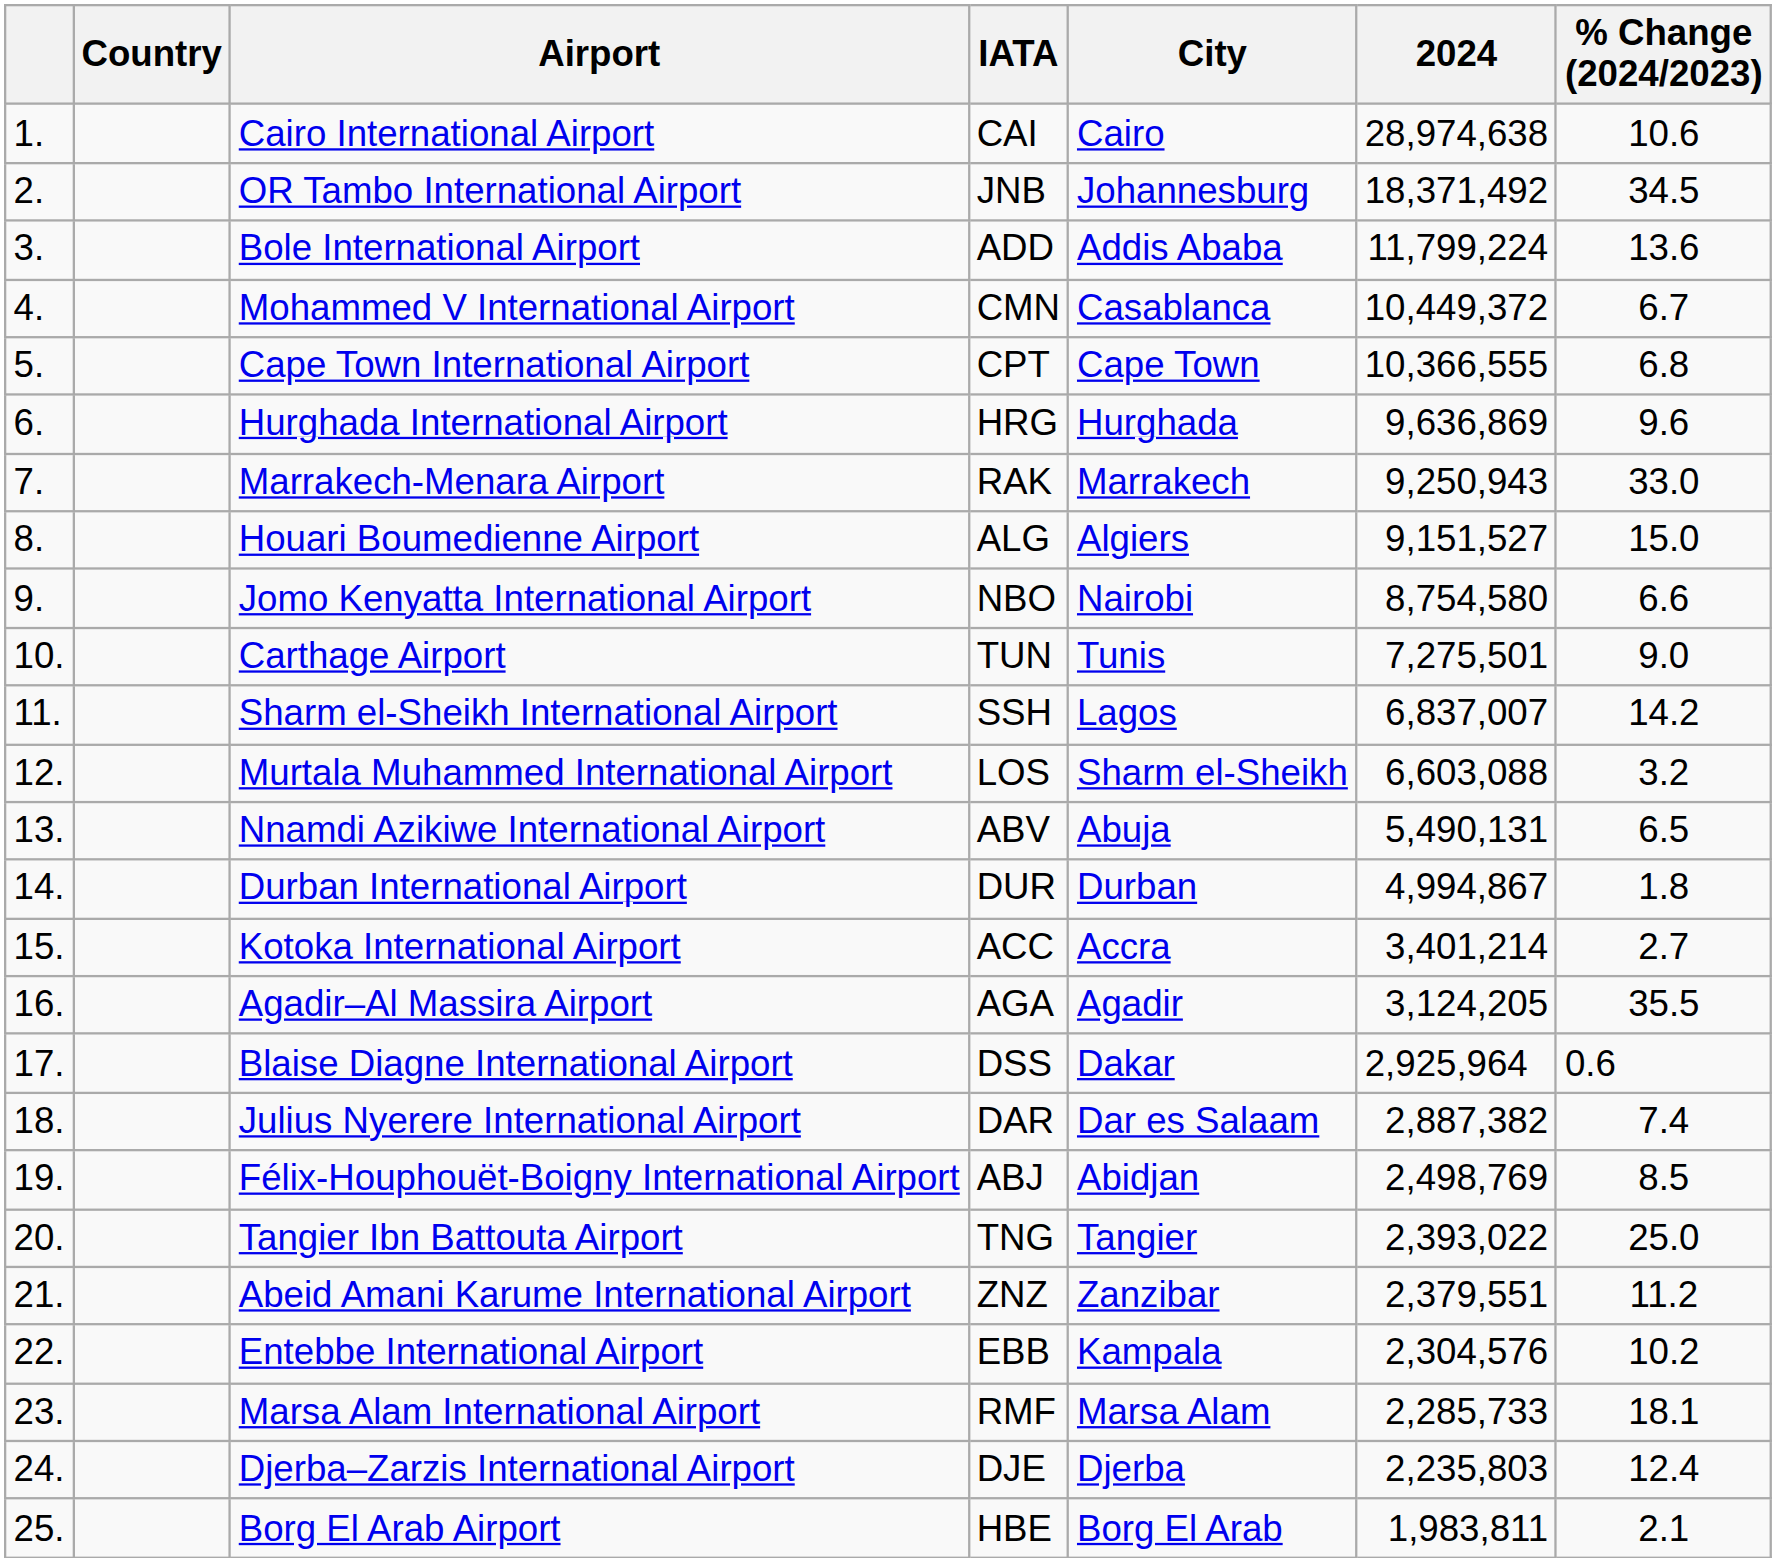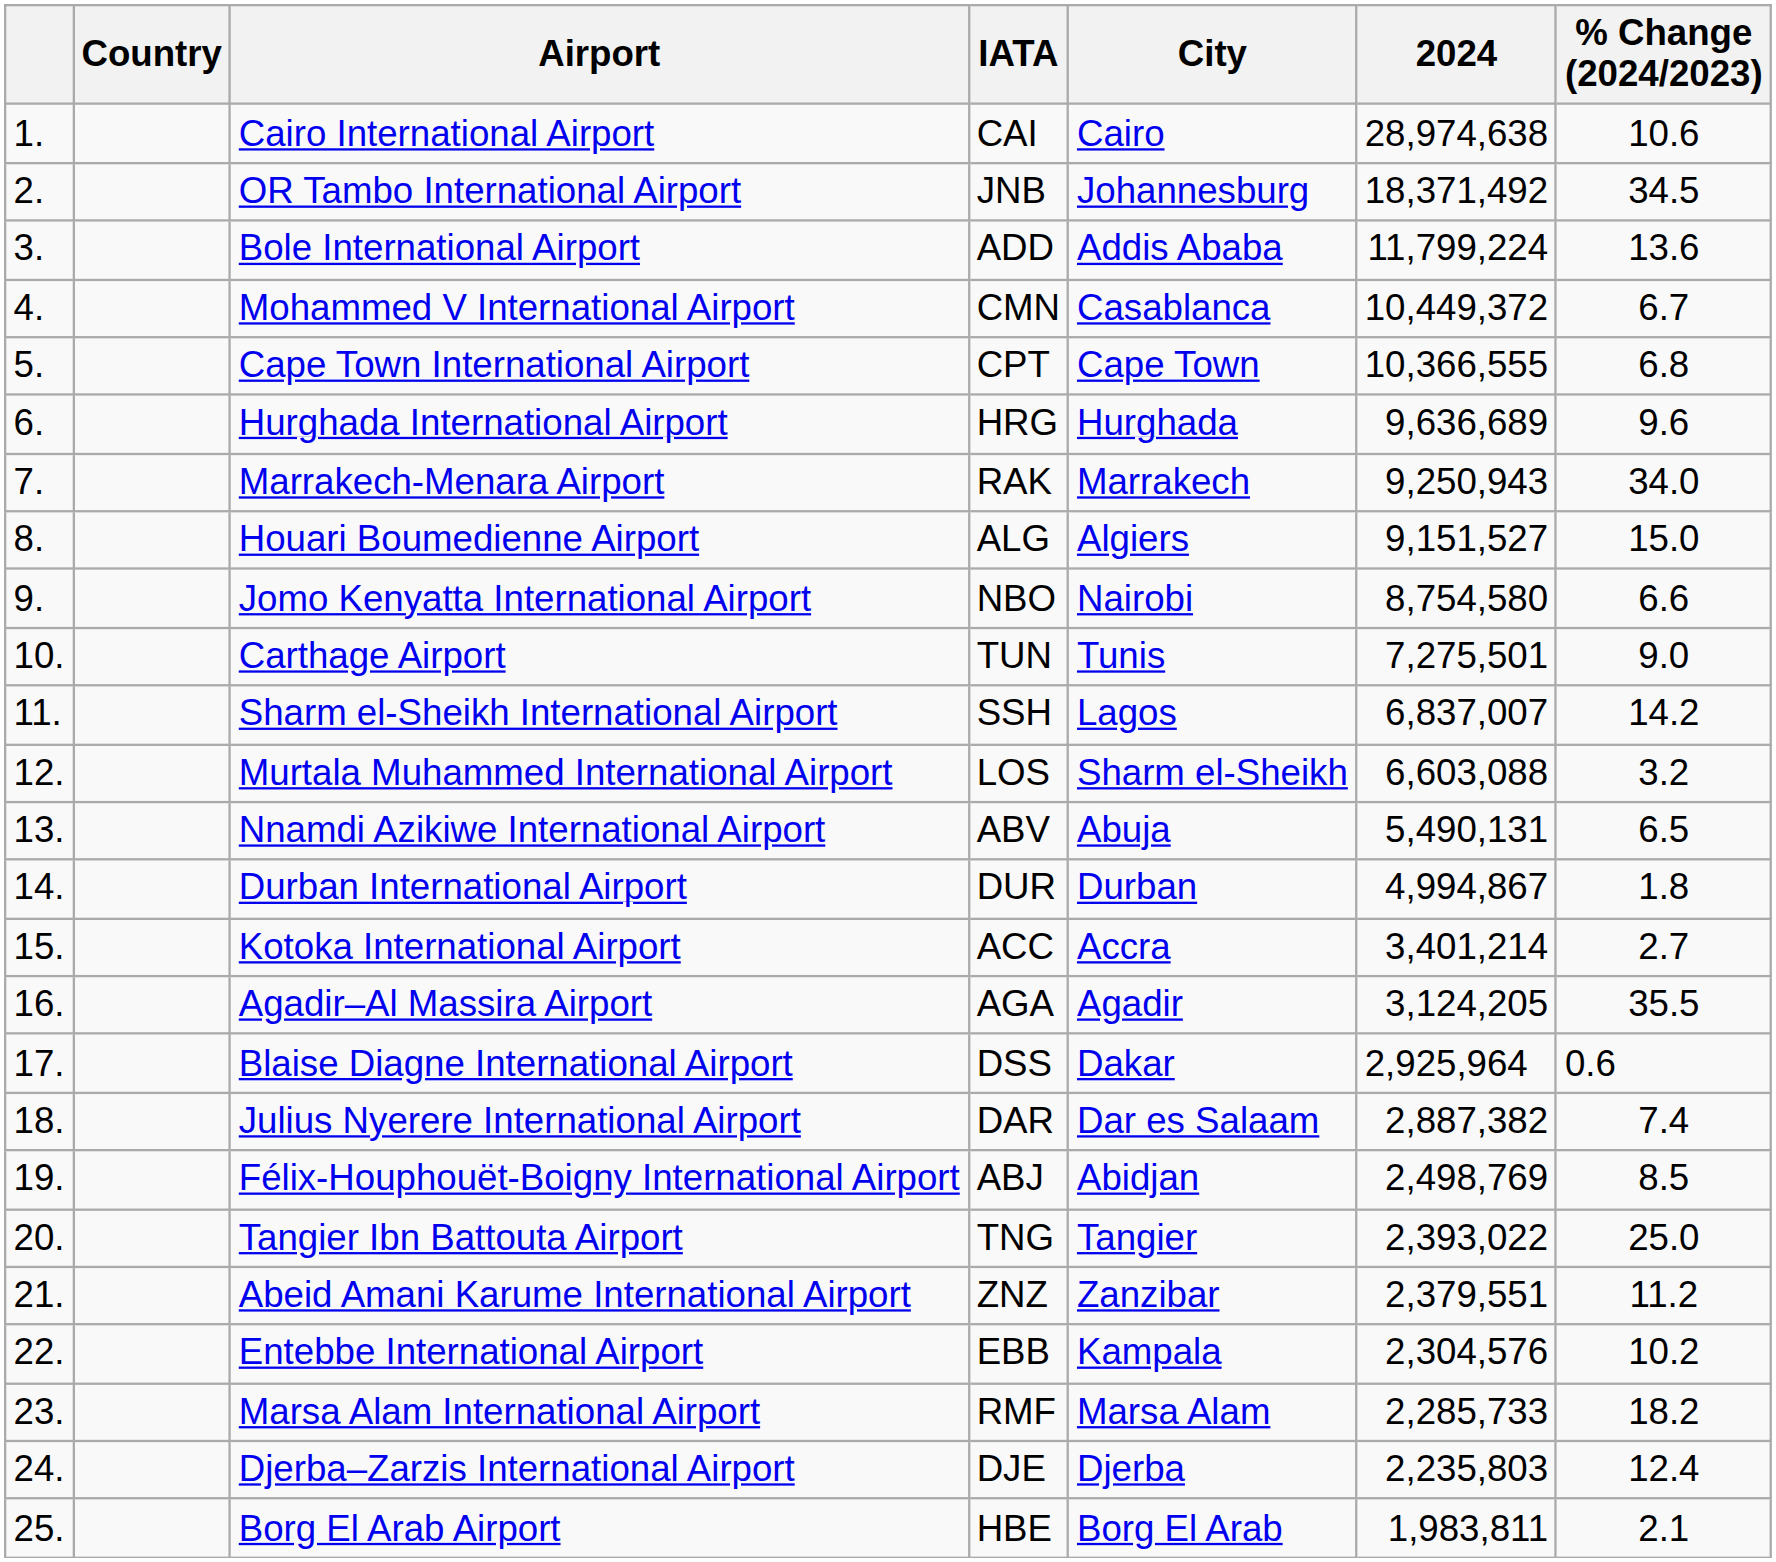Hurghada International Airport | 2024: 9,636,869 -> 9,636,689
Marrakech-Menara Airport | % Change (2024/2023): 33.0 -> 34.0
Marsa Alam International Airport | % Change (2024/2023): 18.1 -> 18.2
